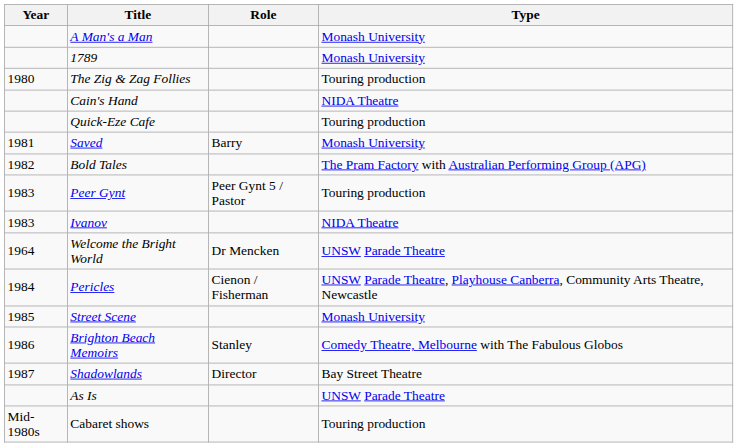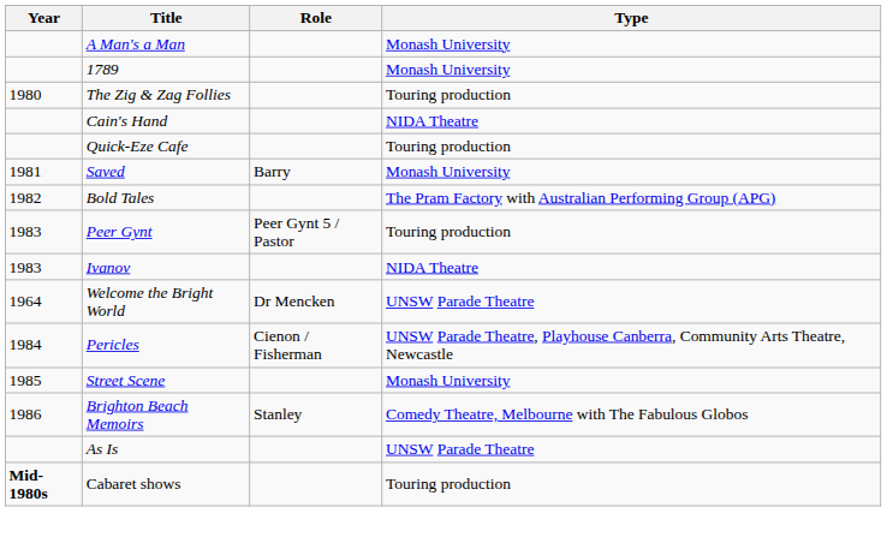- row: 1987 | Shadowlands | Director | Bay Street Theatre
Cabaret shows | Year: normal -> bold
